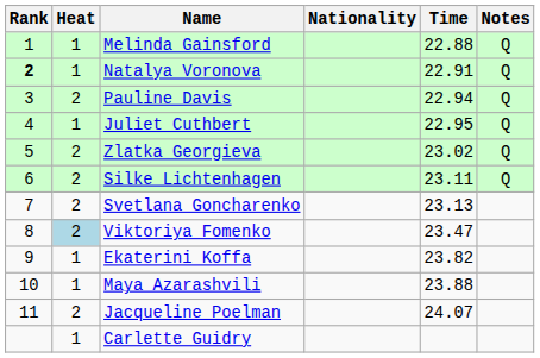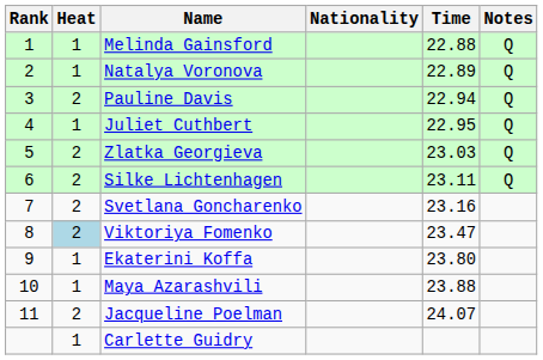Natalya Voronova | Rank: bold -> normal
Natalya Voronova | Time: 22.91 -> 22.89
Zlatka Georgieva | Time: 23.02 -> 23.03
Svetlana Goncharenko | Time: 23.13 -> 23.16
Ekaterini Koffa | Time: 23.82 -> 23.80
